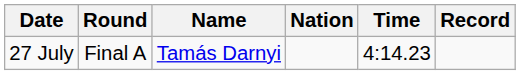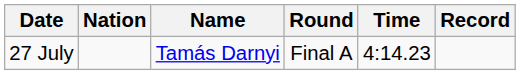columns swapped: Round <-> Nation
